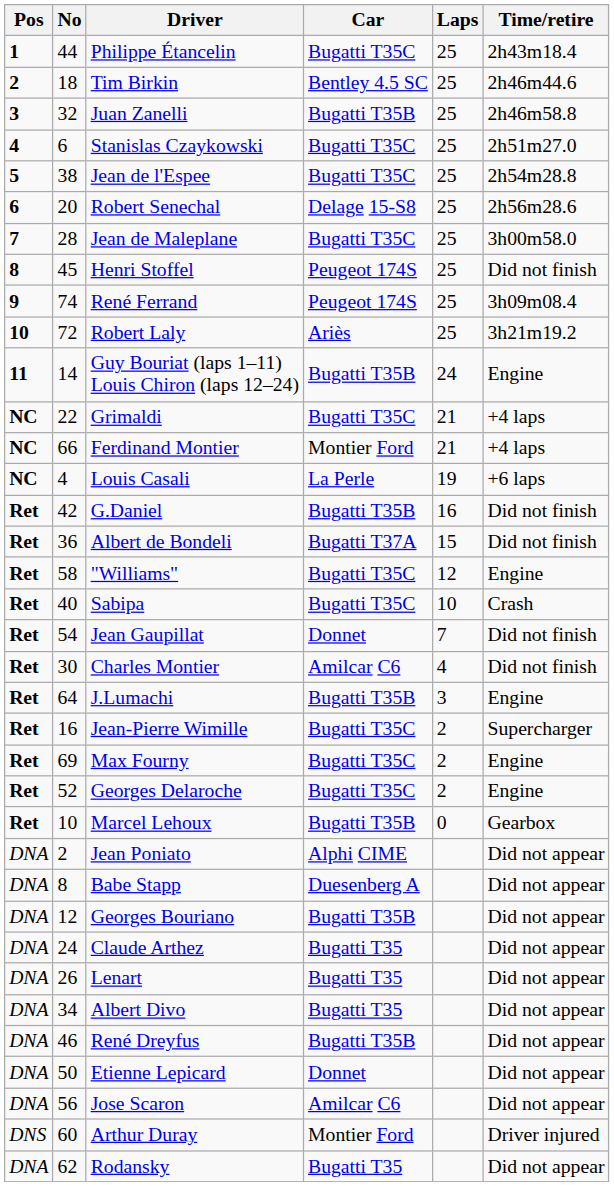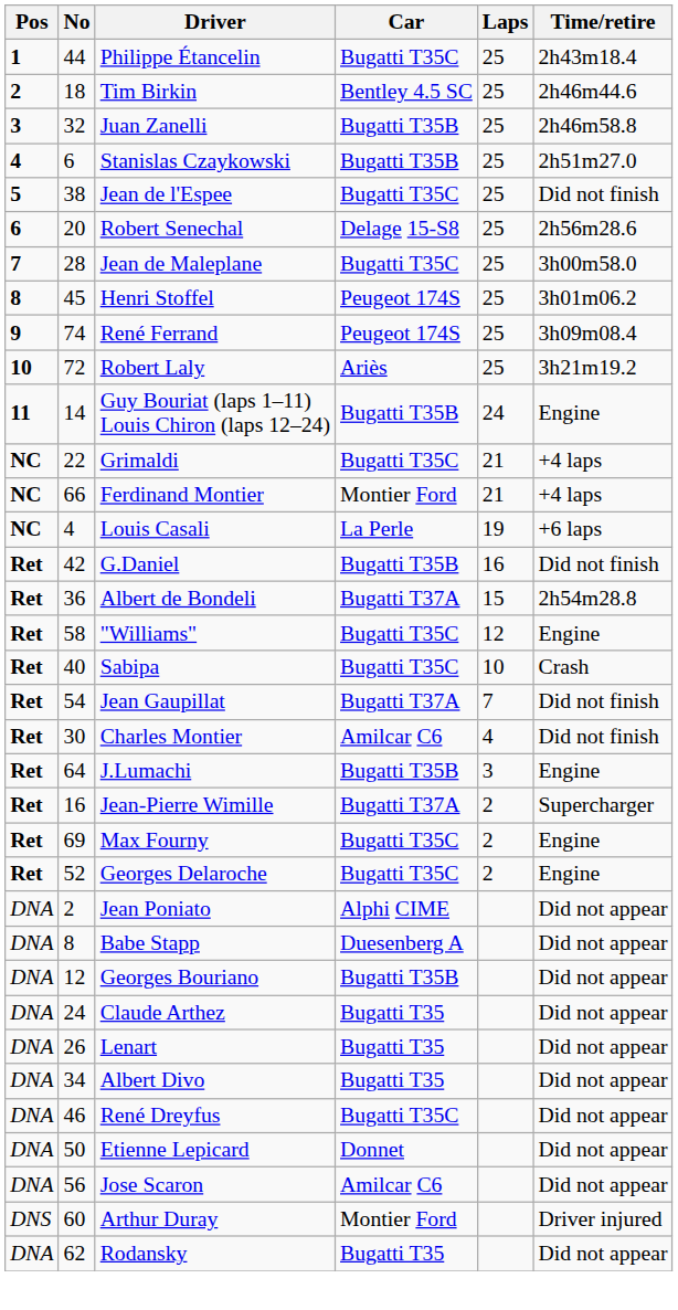Stanislas Czaykowski | Car: Bugatti T35C -> Bugatti T35B
Jean de l'Espee | Time/retire: 2h54m28.8 -> Did not finish
Henri Stoffel | Time/retire: Did not finish -> 3h01m06.2
Albert de Bondeli | Time/retire: Did not finish -> 2h54m28.8
Jean Gaupillat | Car: Donnet -> Bugatti T37A
Jean-Pierre Wimille | Car: Bugatti T35C -> Bugatti T37A
- row: Ret | 10 | Marcel Lehoux | Bugatti T35B | 0 | Gearbox
René Dreyfus | Car: Bugatti T35B -> Bugatti T35C
